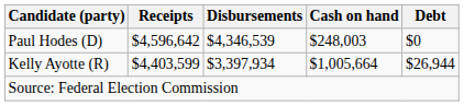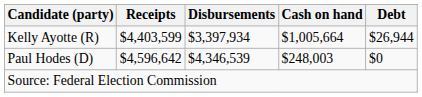rows swapped: Kelly Ayotte (R) <-> Paul Hodes (D)
